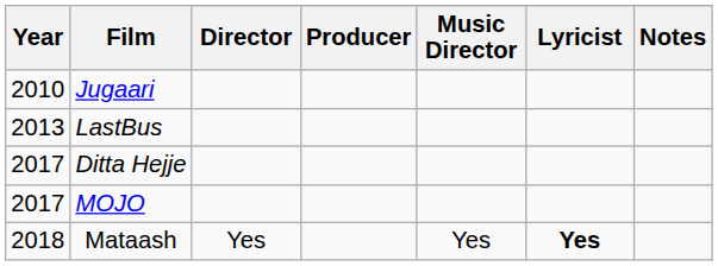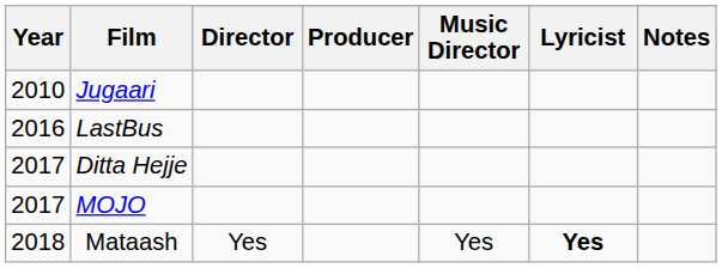LastBus | Year: 2013 -> 2016
